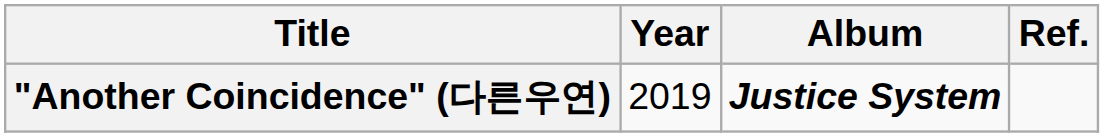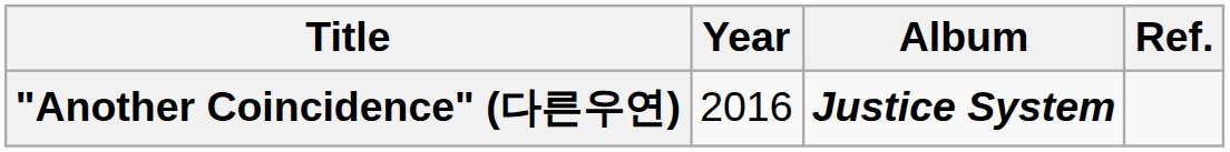"Another Coincidence" (다른우연) | Year: 2019 -> 2016
